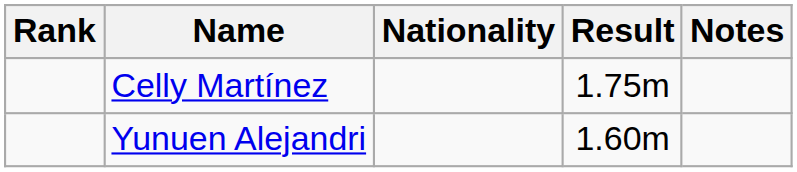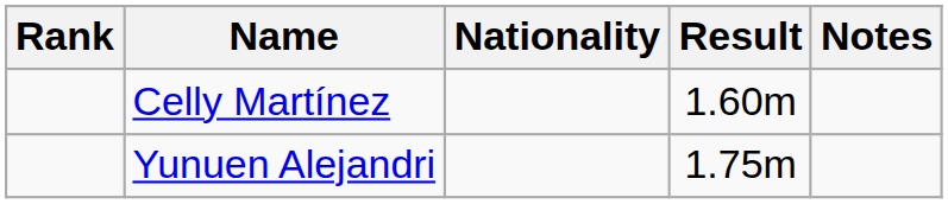Celly Martínez | Result: 1.75m -> 1.60m
Yunuen Alejandri | Result: 1.60m -> 1.75m
